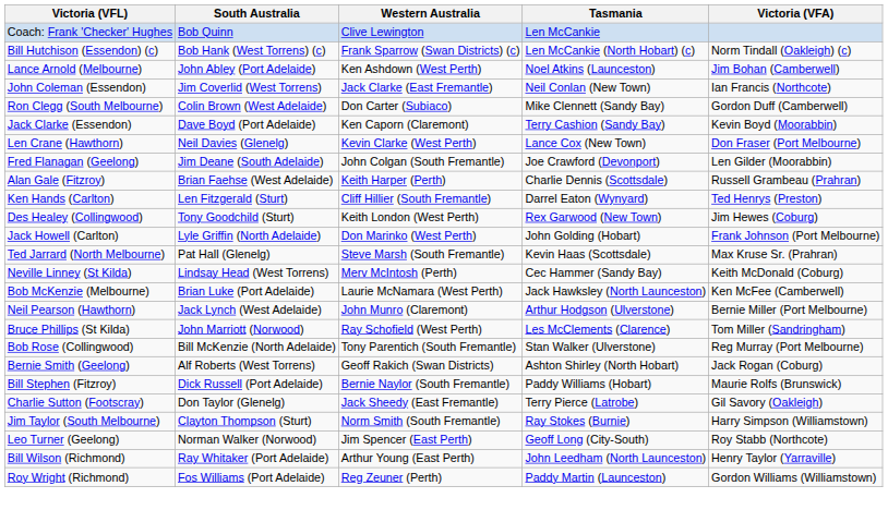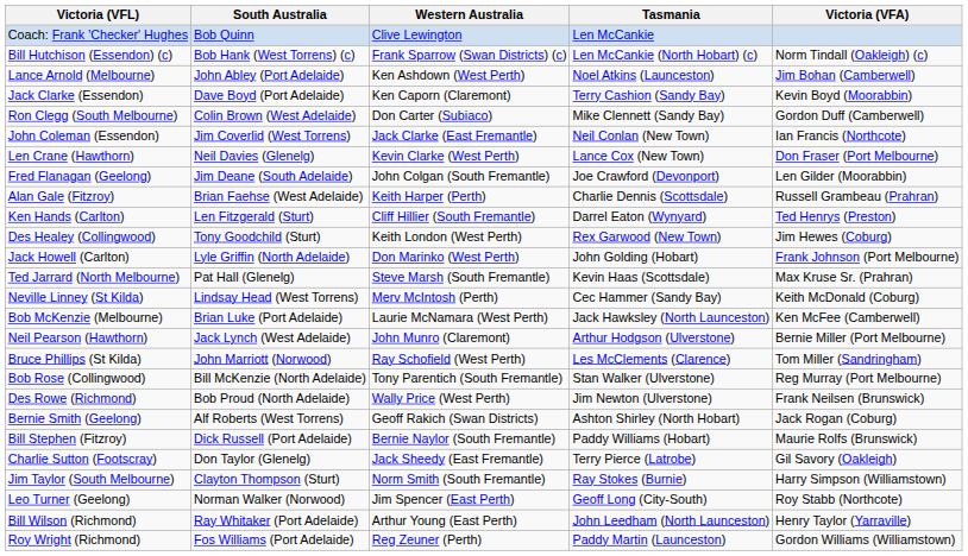rows swapped: Jack Clarke (Essendon) <-> John Coleman (Essendon)
+ row: Des Rowe (Richmond) | Bob Proud (North Adelaide) | Wally Price (West Perth) | Jim Newton (Ulverstone) | Frank Neilsen (Brunswick)
